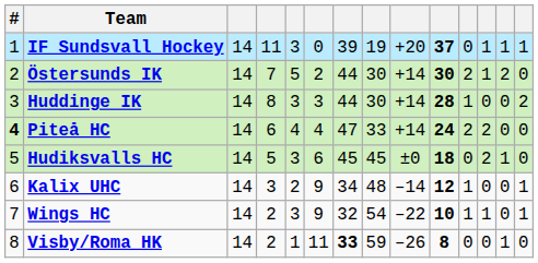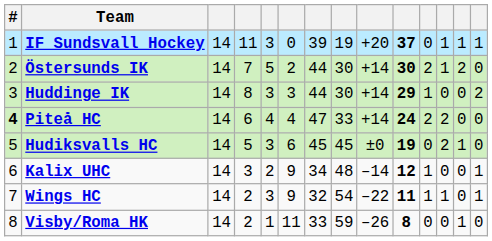Huddinge IK | column 10: 28 -> 29
Hudiksvalls HC | column 10: 18 -> 19
Wings HC | column 10: 10 -> 11
Visby/Roma HK | column 7: bold -> normal
